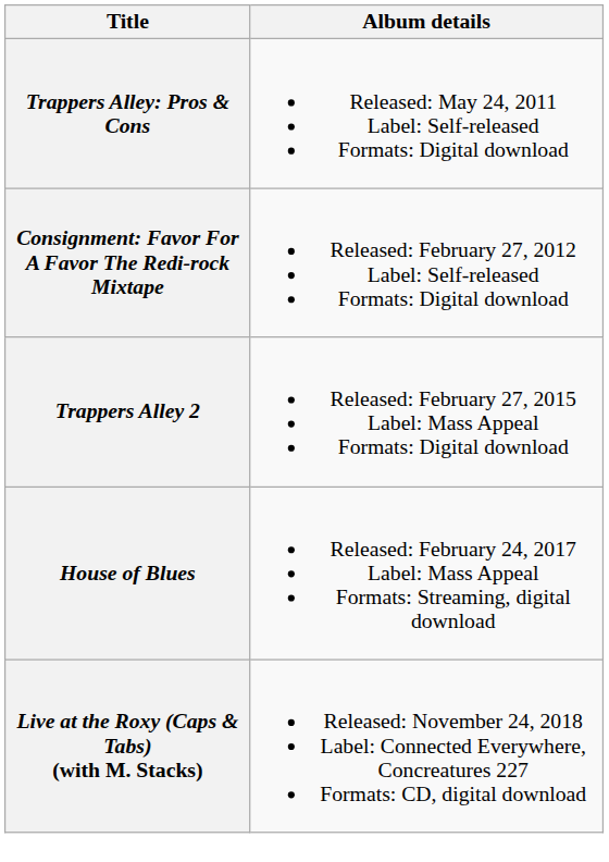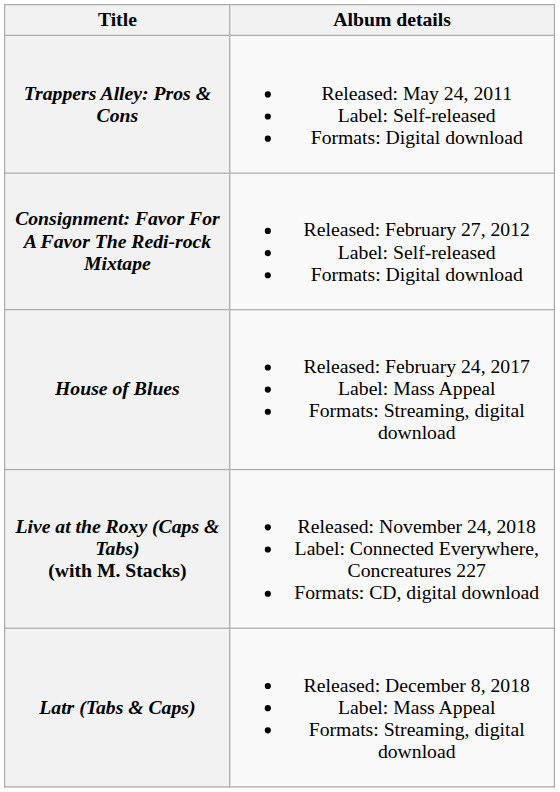- row: Trappers Alley 2 | Released: February 27, 2015 Label: Mass Appeal Formats: Digital download
+ row: Latr (Tabs & Caps) | Released: December 8, 2018 Label: Mass Appeal Formats: Streaming, digital download
